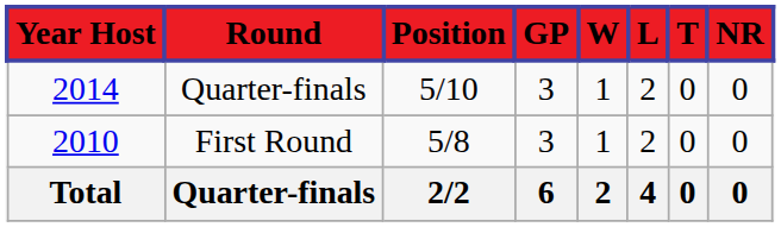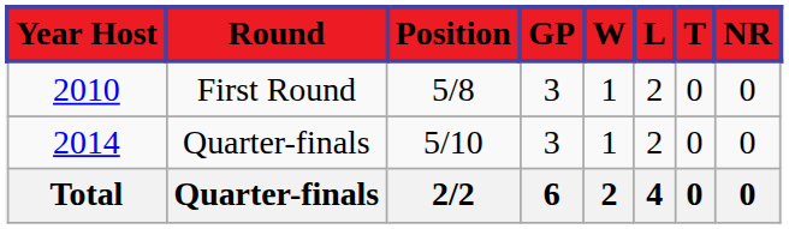rows swapped: First Round <-> 2014 / Quarter-finals
